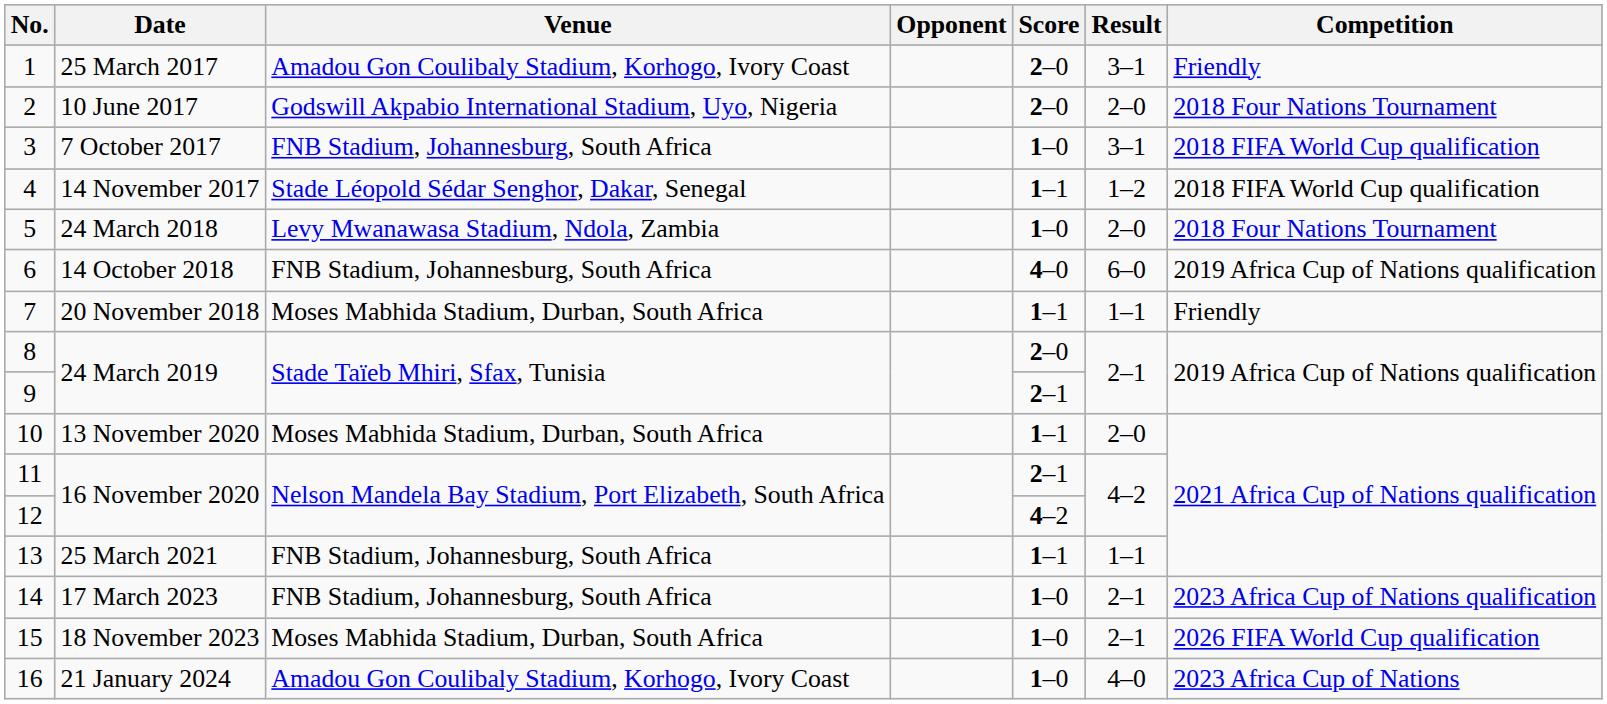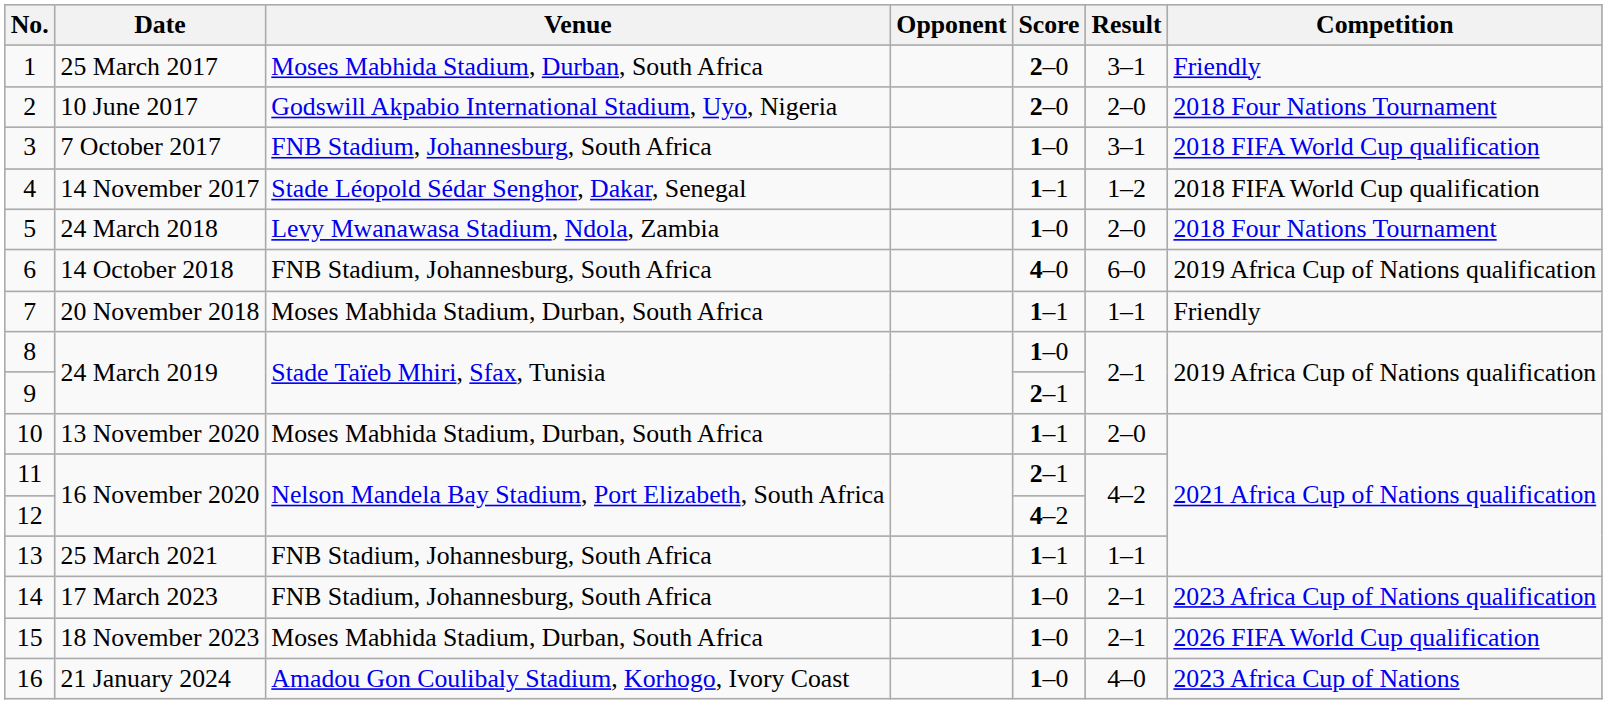1 | Venue: Amadou Gon Coulibaly Stadium, Korhogo, Ivory Coast -> Moses Mabhida Stadium, Durban, South Africa
8 | Score: 2–0 -> 1–0
